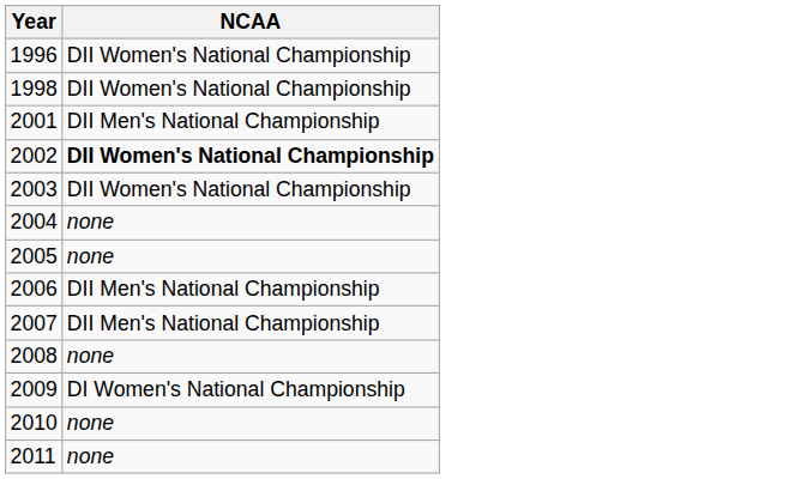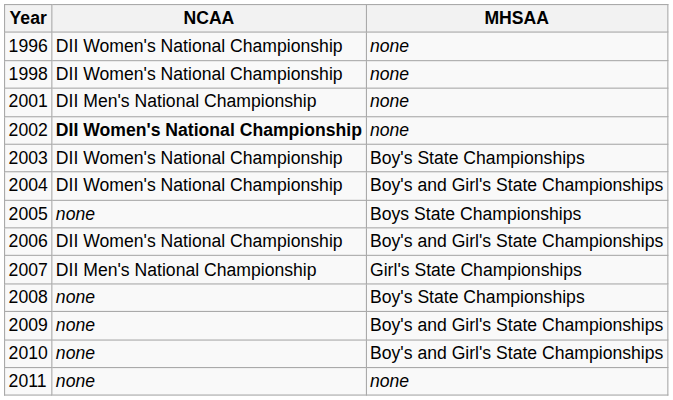+ column: MHSAA | none | none | none | none | Boy's State Championships | Boy's and Girl's State Championships | Boys State Championships | Boy's and Girl's State Championships | Girl's State Championships | Boy's State Championships | Boy's and Girl's State Championships | Boy's and Girl's State Championships | none
2004 | NCAA: none -> DII Women's National Championship
2006 | NCAA: DII Men's National Championship -> DII Women's National Championship
2009 | NCAA: DI Women's National Championship -> none
